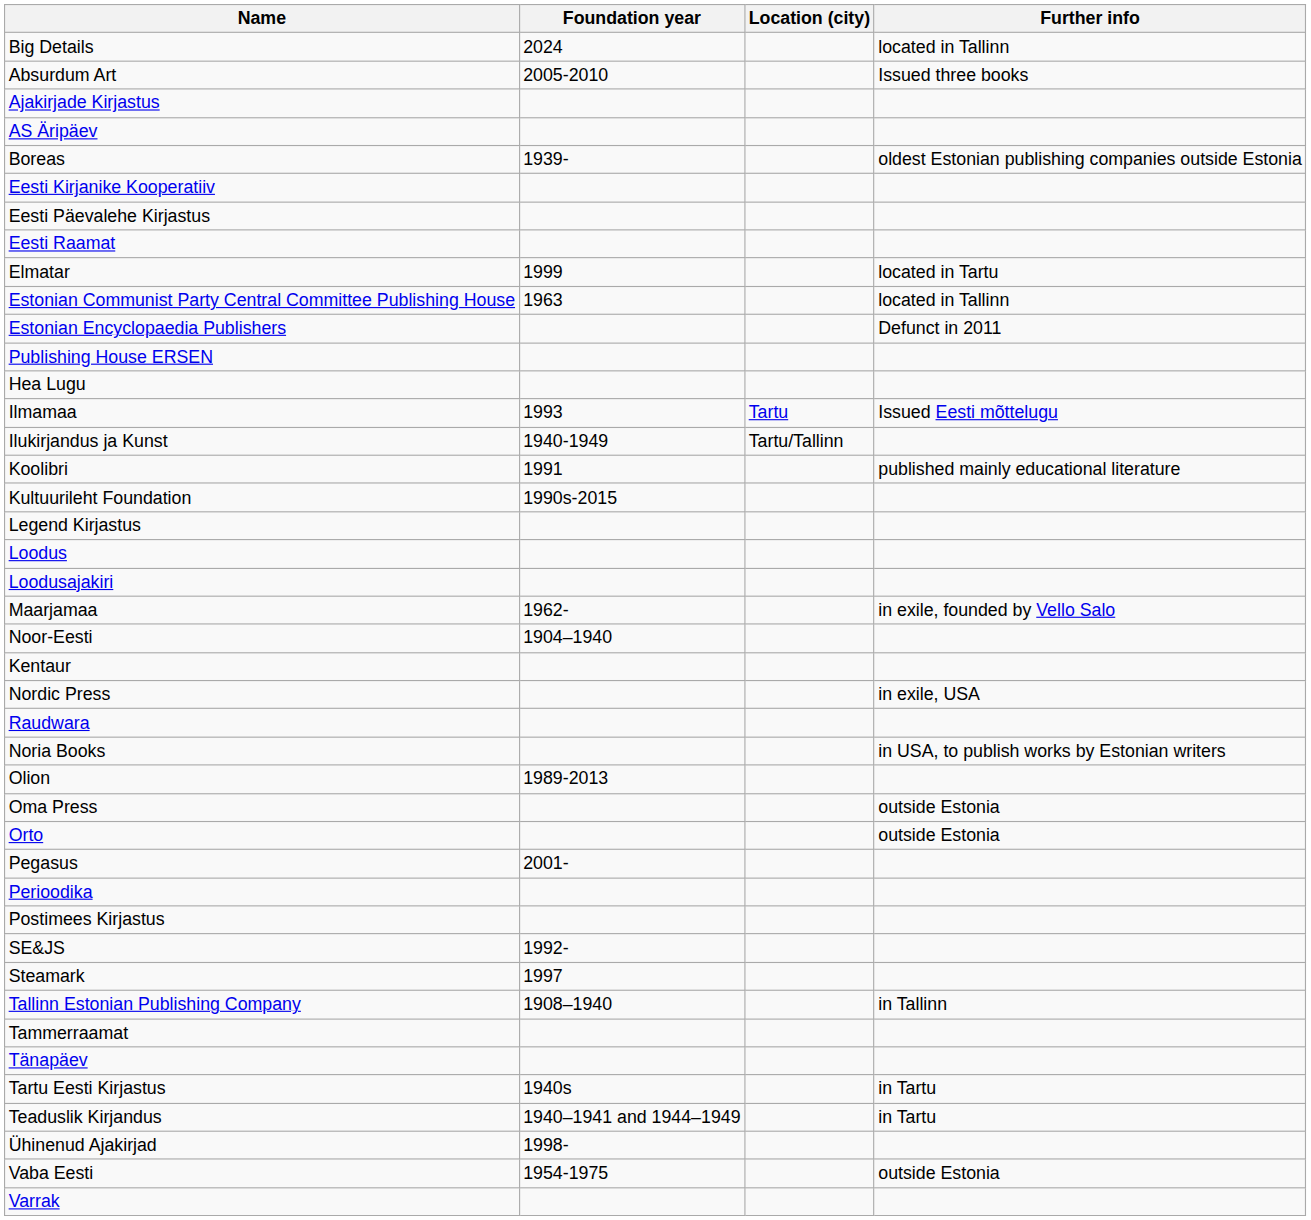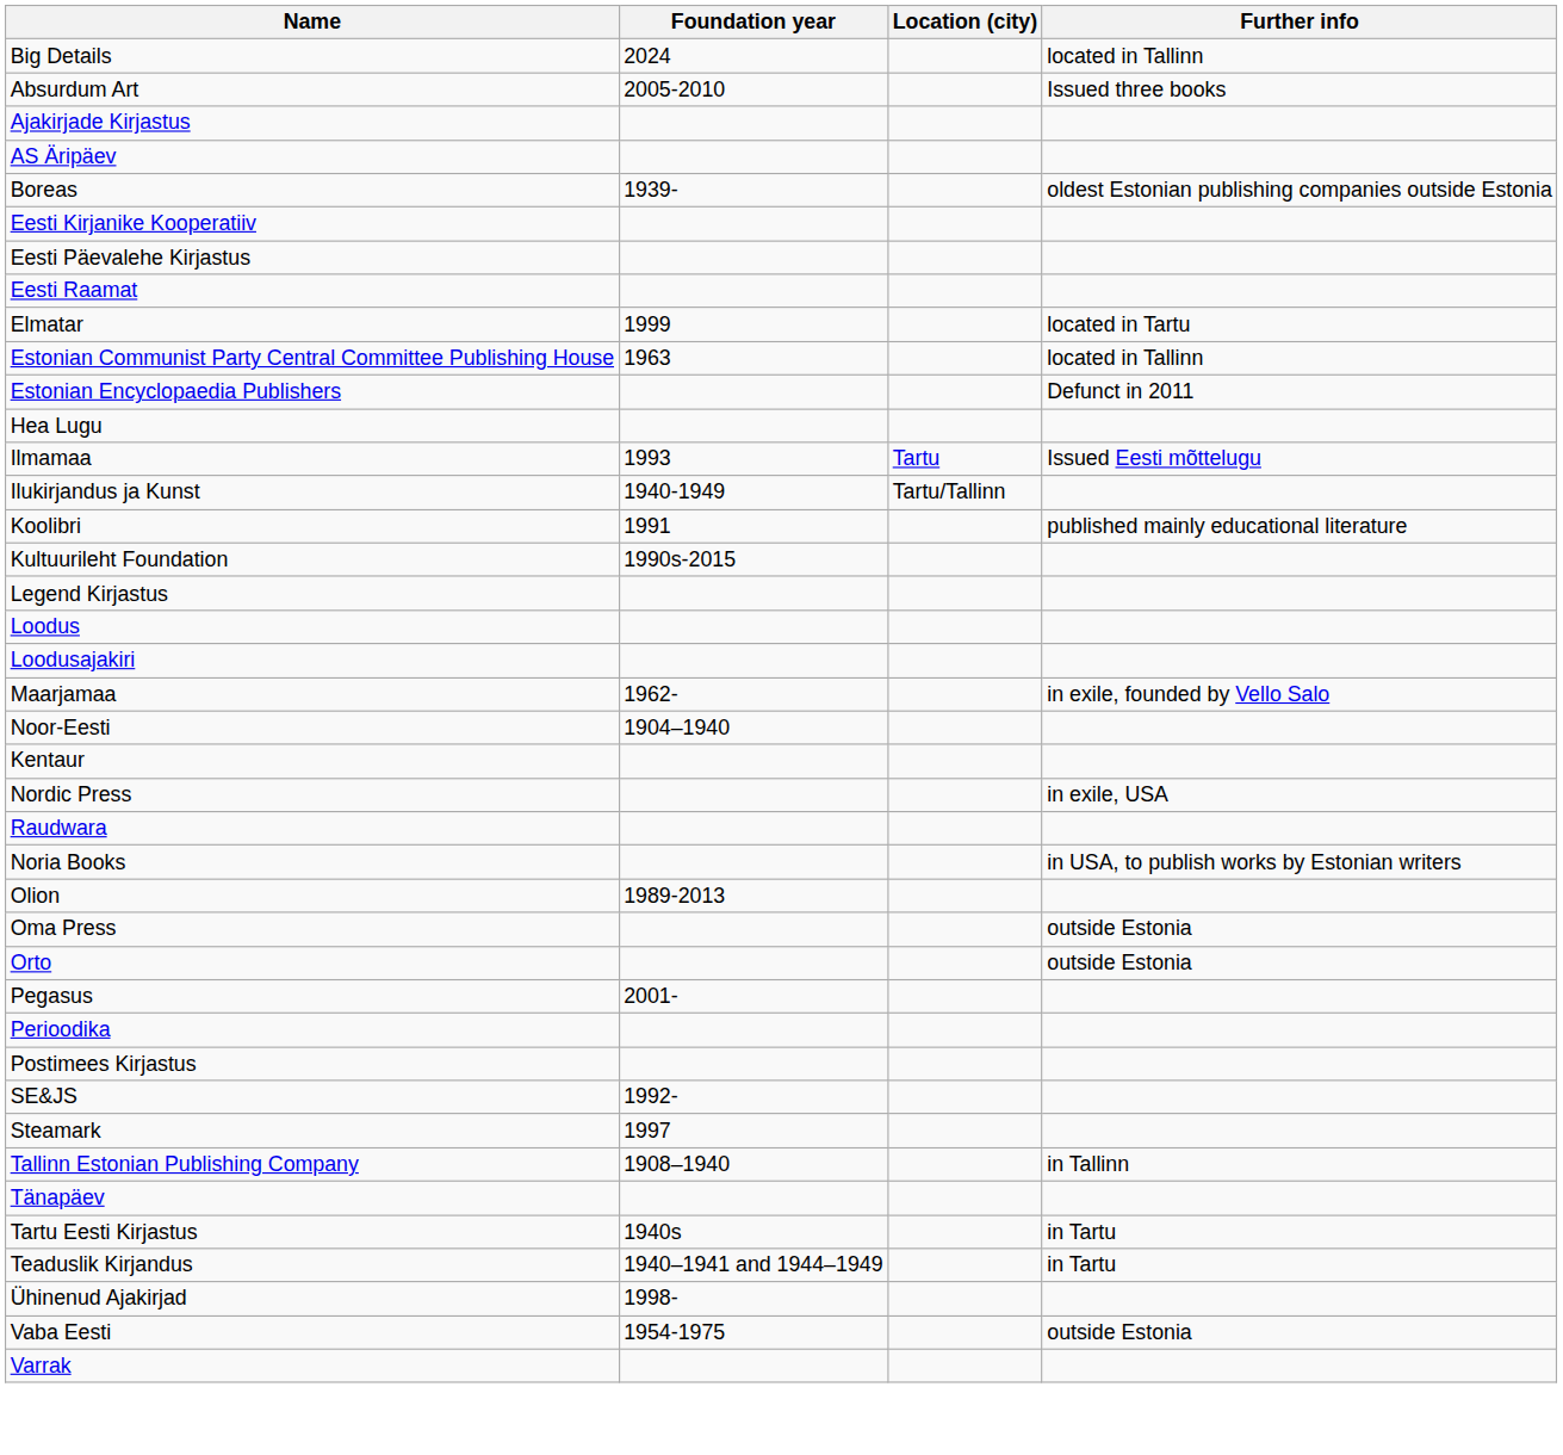- row: Publishing House ERSEN
- row: Tammerraamat
